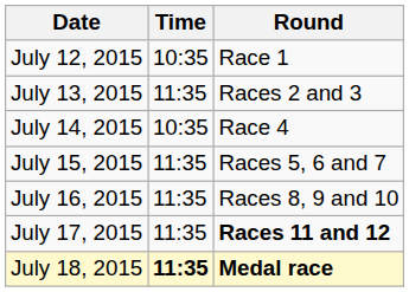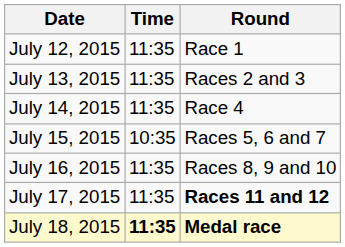July 12, 2015 | Time: 10:35 -> 11:35
July 14, 2015 | Time: 10:35 -> 11:35
July 15, 2015 | Time: 11:35 -> 10:35
